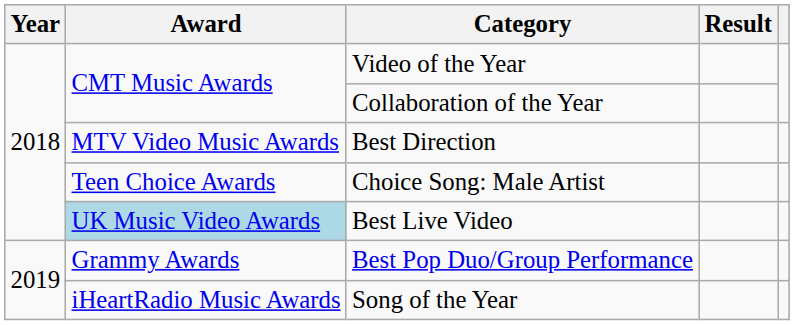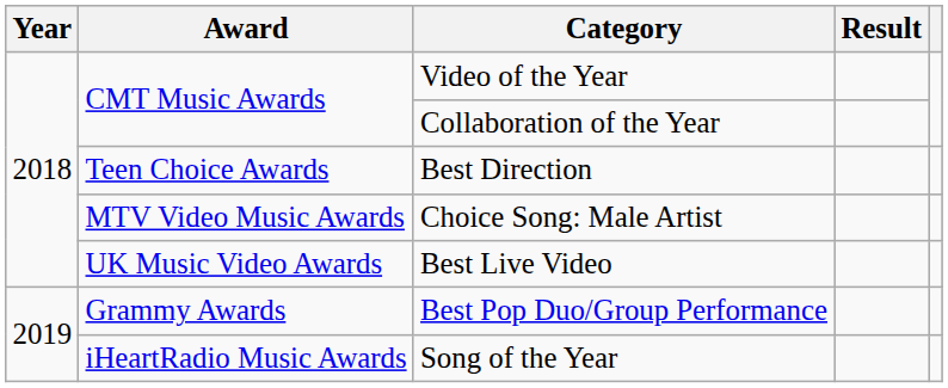Best Direction | Award: MTV Video Music Awards -> Teen Choice Awards
Choice Song: Male Artist | Award: Teen Choice Awards -> MTV Video Music Awards
Best Live Video | Award: lightblue background -> no background
